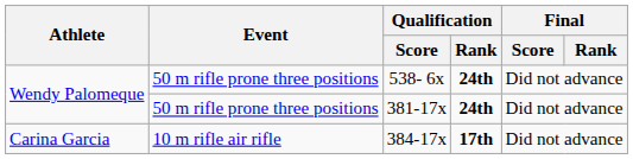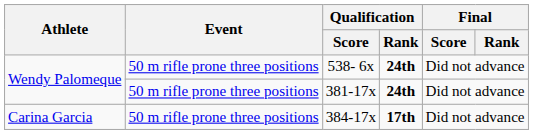384-17x | Event: 10 m rifle air rifle -> 50 m rifle prone three positions
